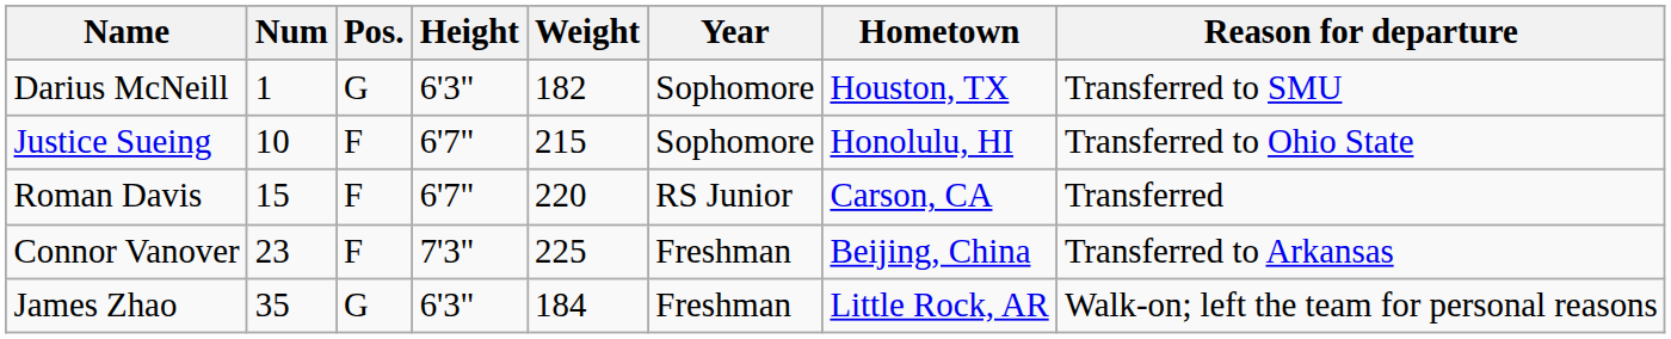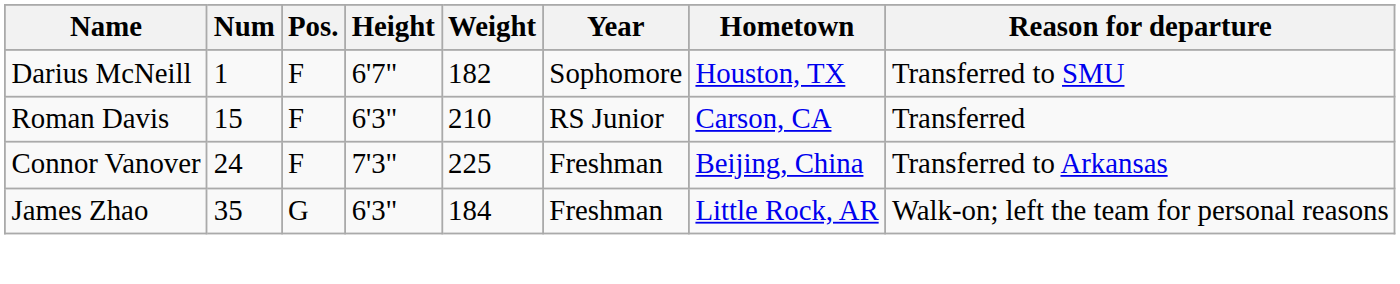Darius McNeill | Pos.: G -> F
Darius McNeill | Height: 6'3" -> 6'7"
- row: Justice Sueing | 10 | F | 6'7" | 215 | Sophomore | Honolulu, HI | Transferred to Ohio State
Roman Davis | Height: 6'7" -> 6'3"
Roman Davis | Weight: 220 -> 210
Connor Vanover | Num: 23 -> 24
